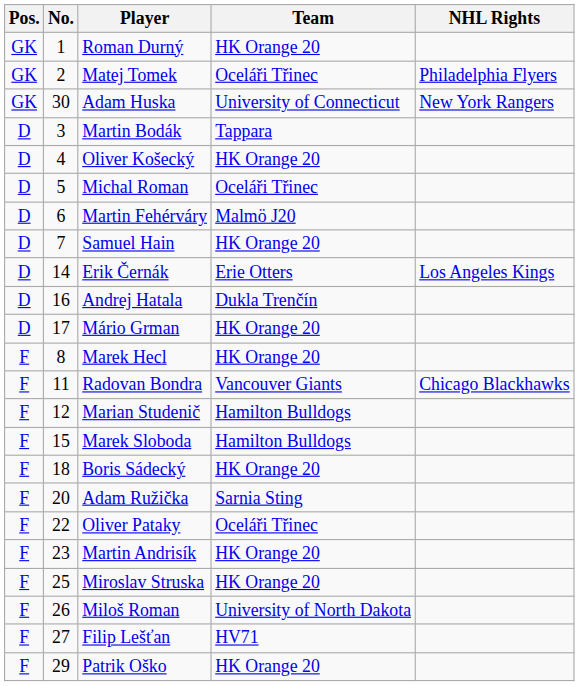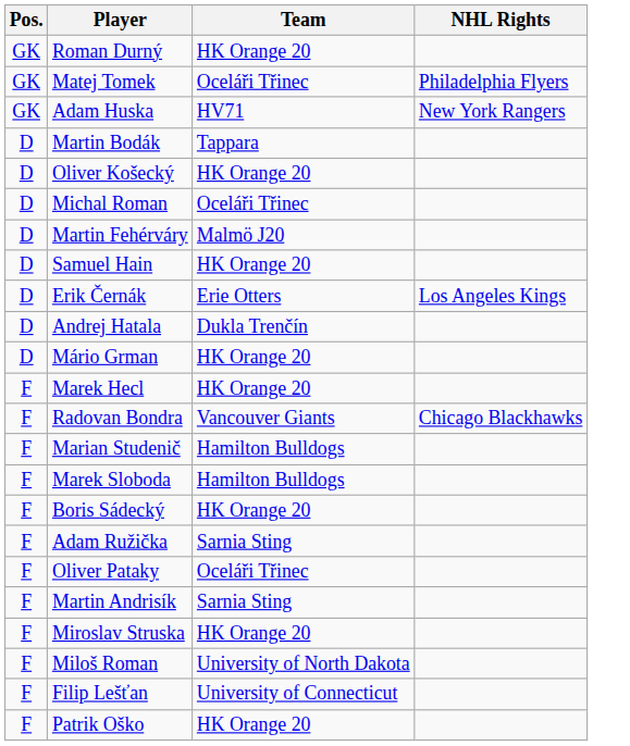- column: No. | 1 | 2 | 30 | 3 | 4 | 5 | 6 | 7 | 14 | 16 | 17 | 8 | 11 | 12 | 15 | 18 | 20 | 22 | 23 | 25 | 26 | 27 | 29
Adam Huska | Team: University of Connecticut -> HV71
Martin Andrisík | Team: HK Orange 20 -> Sarnia Sting
Filip Lešťan | Team: HV71 -> University of Connecticut
